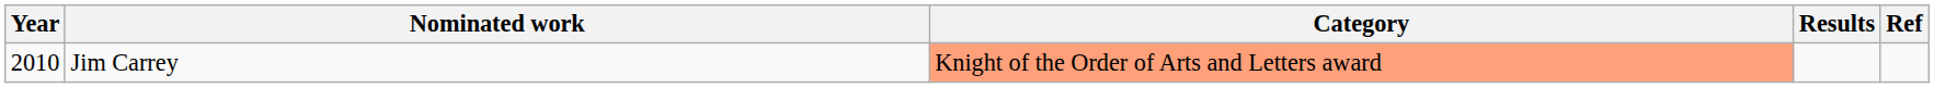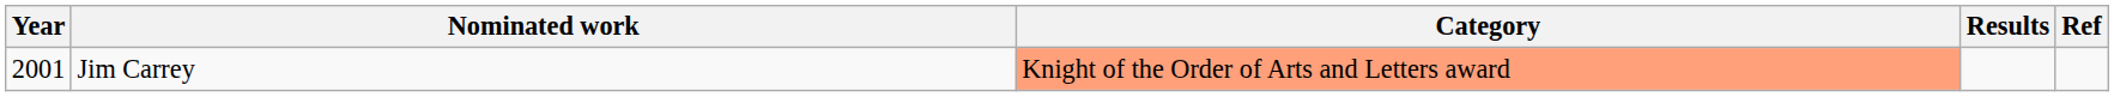Jim Carrey | Year: 2010 -> 2001
